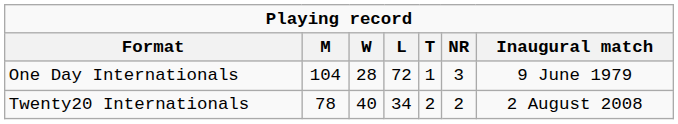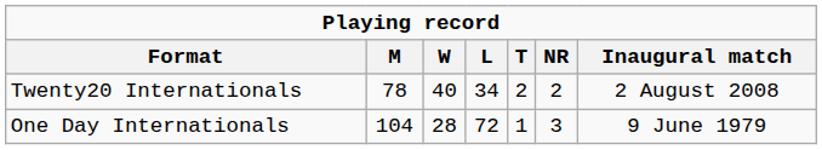rows swapped: One Day Internationals <-> Twenty20 Internationals
